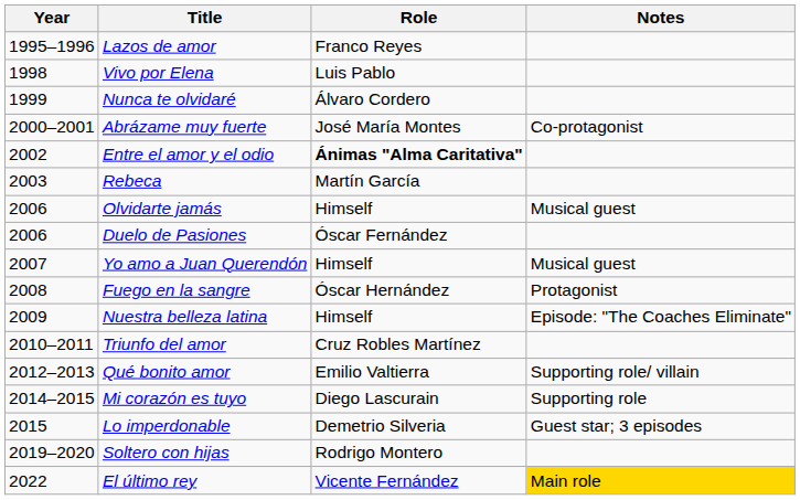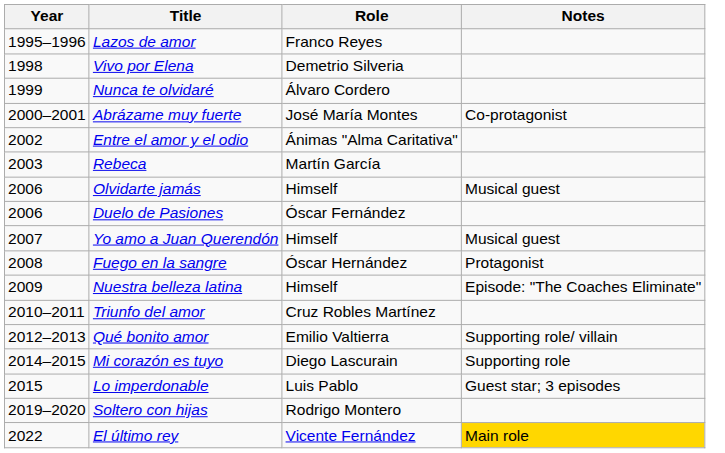Vivo por Elena | Role: Luis Pablo -> Demetrio Silveria
Entre el amor y el odio | Role: bold -> normal
Lo imperdonable | Role: Demetrio Silveria -> Luis Pablo
